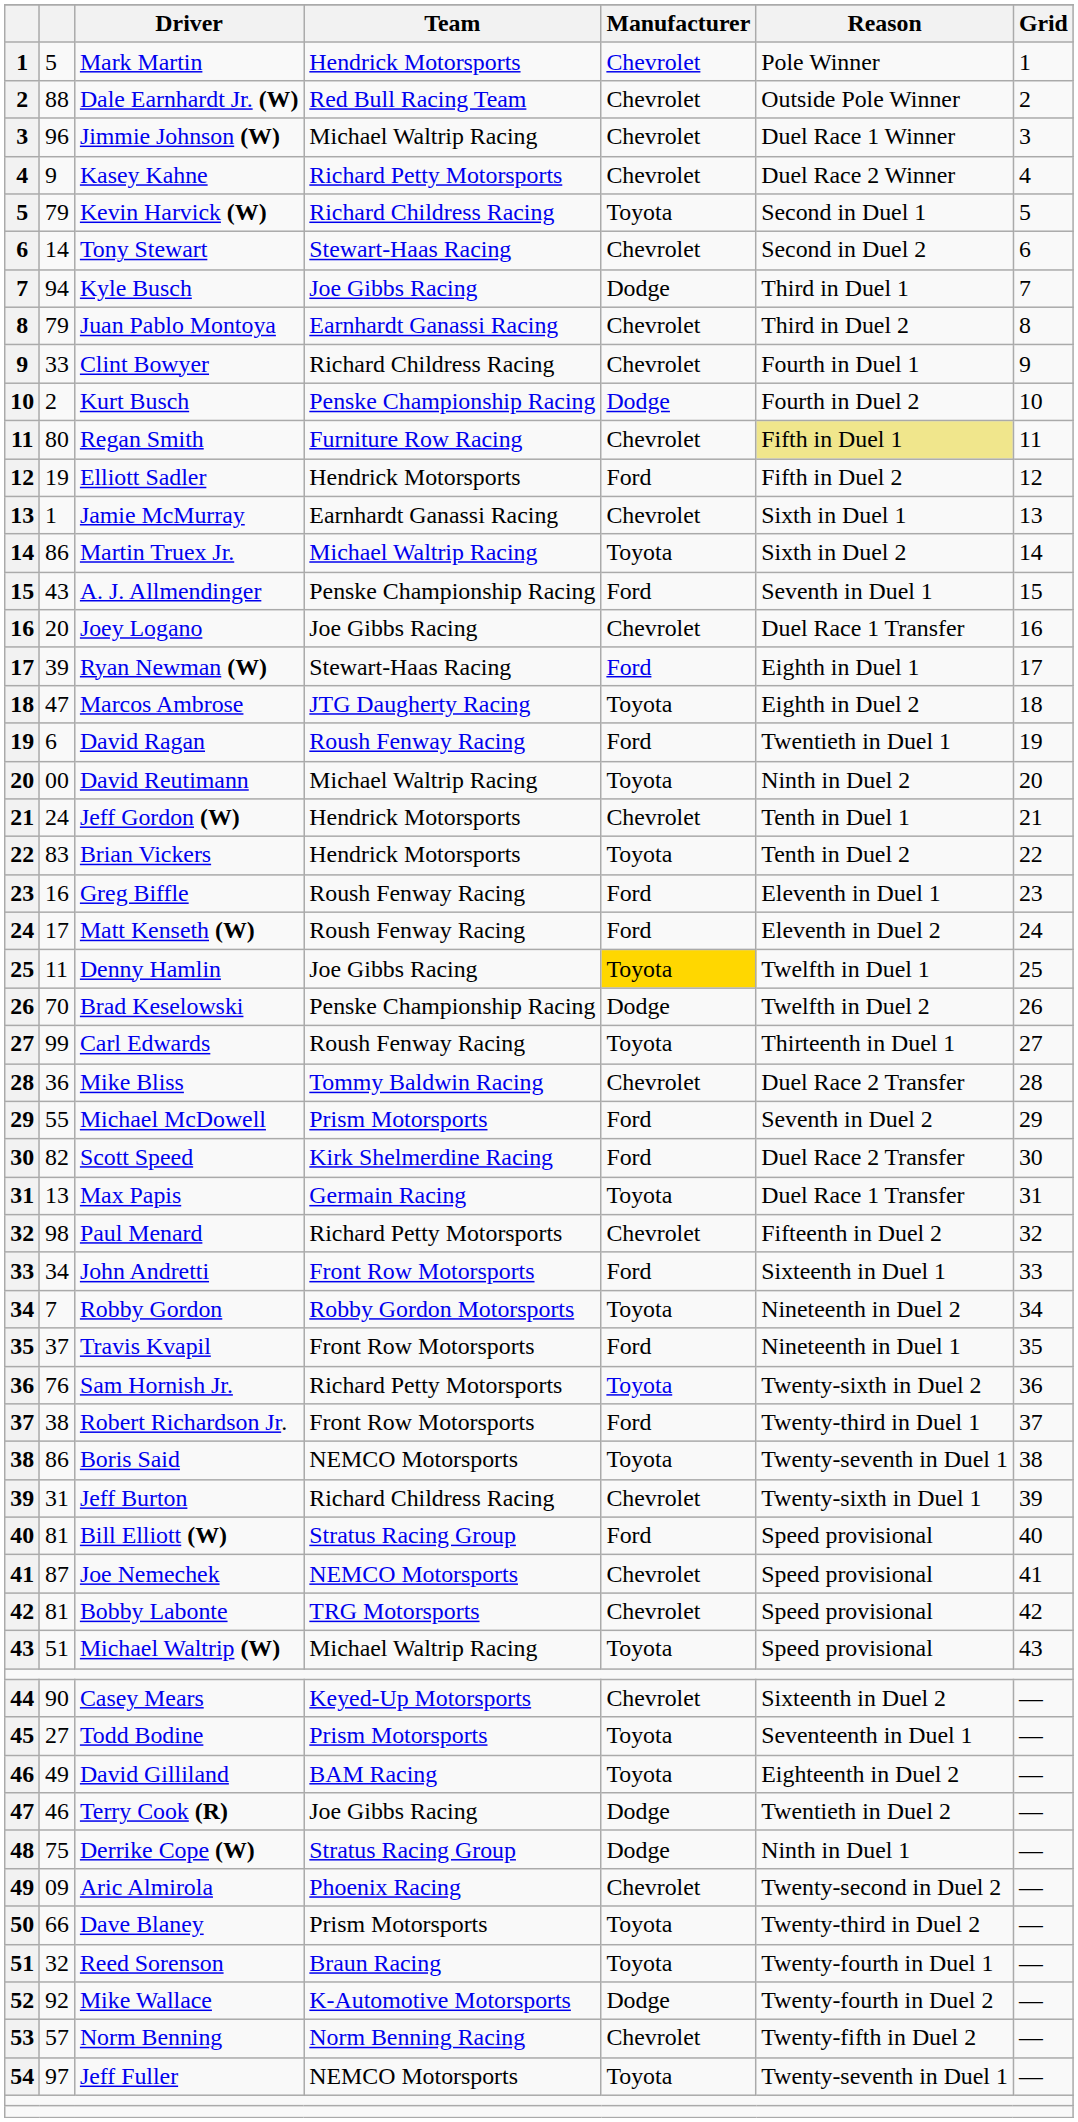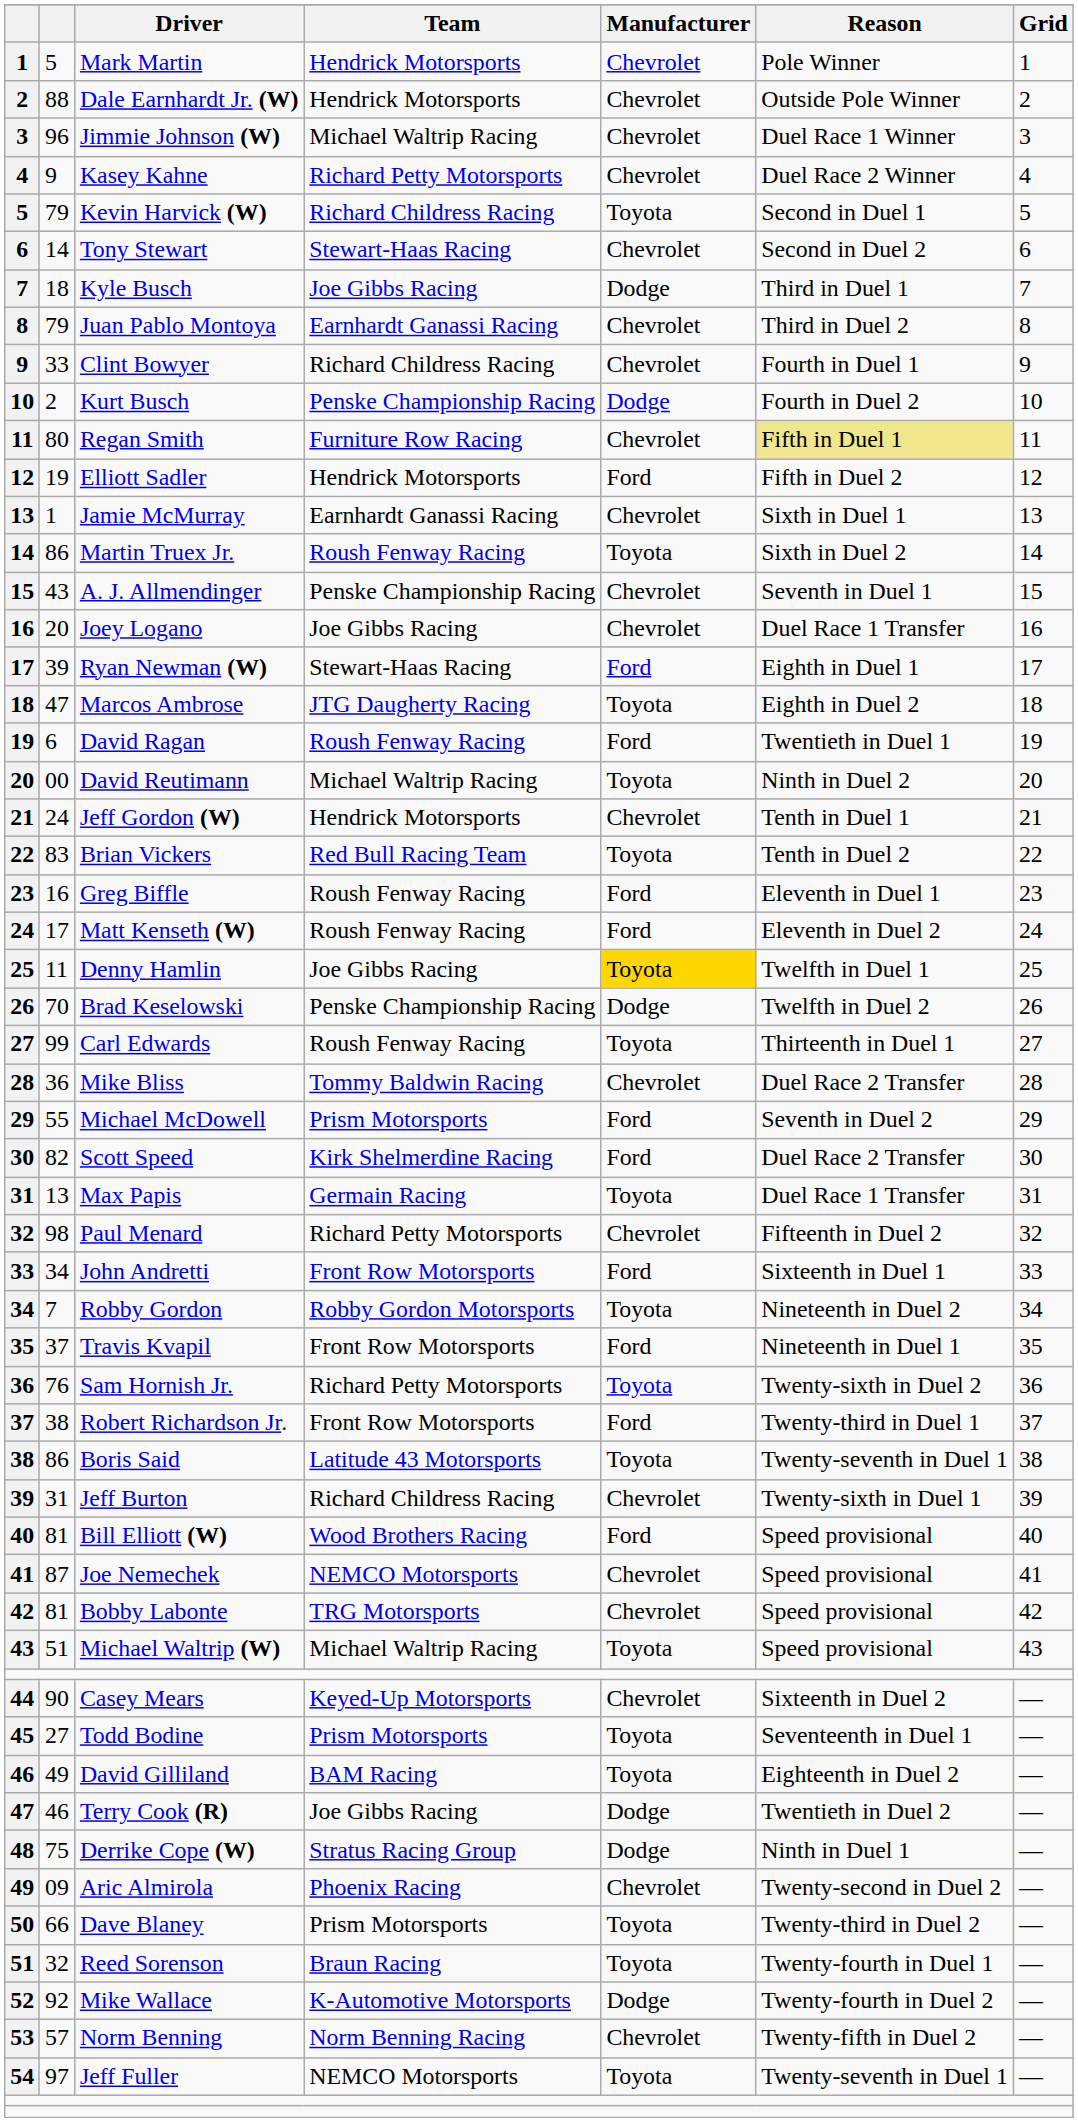Dale Earnhardt Jr. (W) | Team: Red Bull Racing Team -> Hendrick Motorsports
Kyle Busch | column 2: 94 -> 18
Martin Truex Jr. | Team: Michael Waltrip Racing -> Roush Fenway Racing
A. J. Allmendinger | Manufacturer: Ford -> Chevrolet
Brian Vickers | Team: Hendrick Motorsports -> Red Bull Racing Team
Boris Said | Team: NEMCO Motorsports -> Latitude 43 Motorsports
Bill Elliott (W) | Team: Stratus Racing Group -> Wood Brothers Racing
